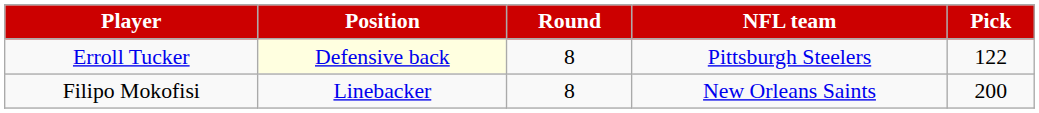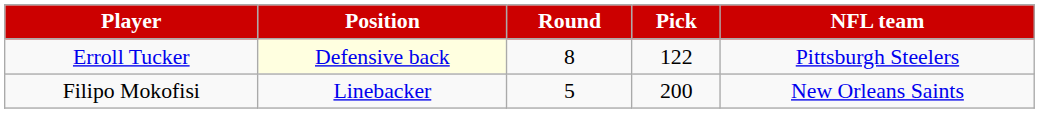columns swapped: Pick <-> NFL team
Filipo Mokofisi | Round: 8 -> 5
